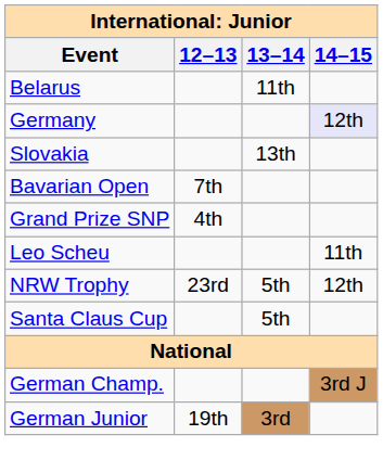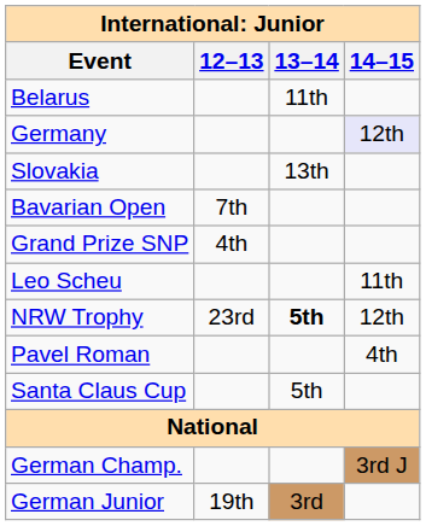NRW Trophy | 13–14: normal -> bold
+ row: Pavel Roman | 4th
